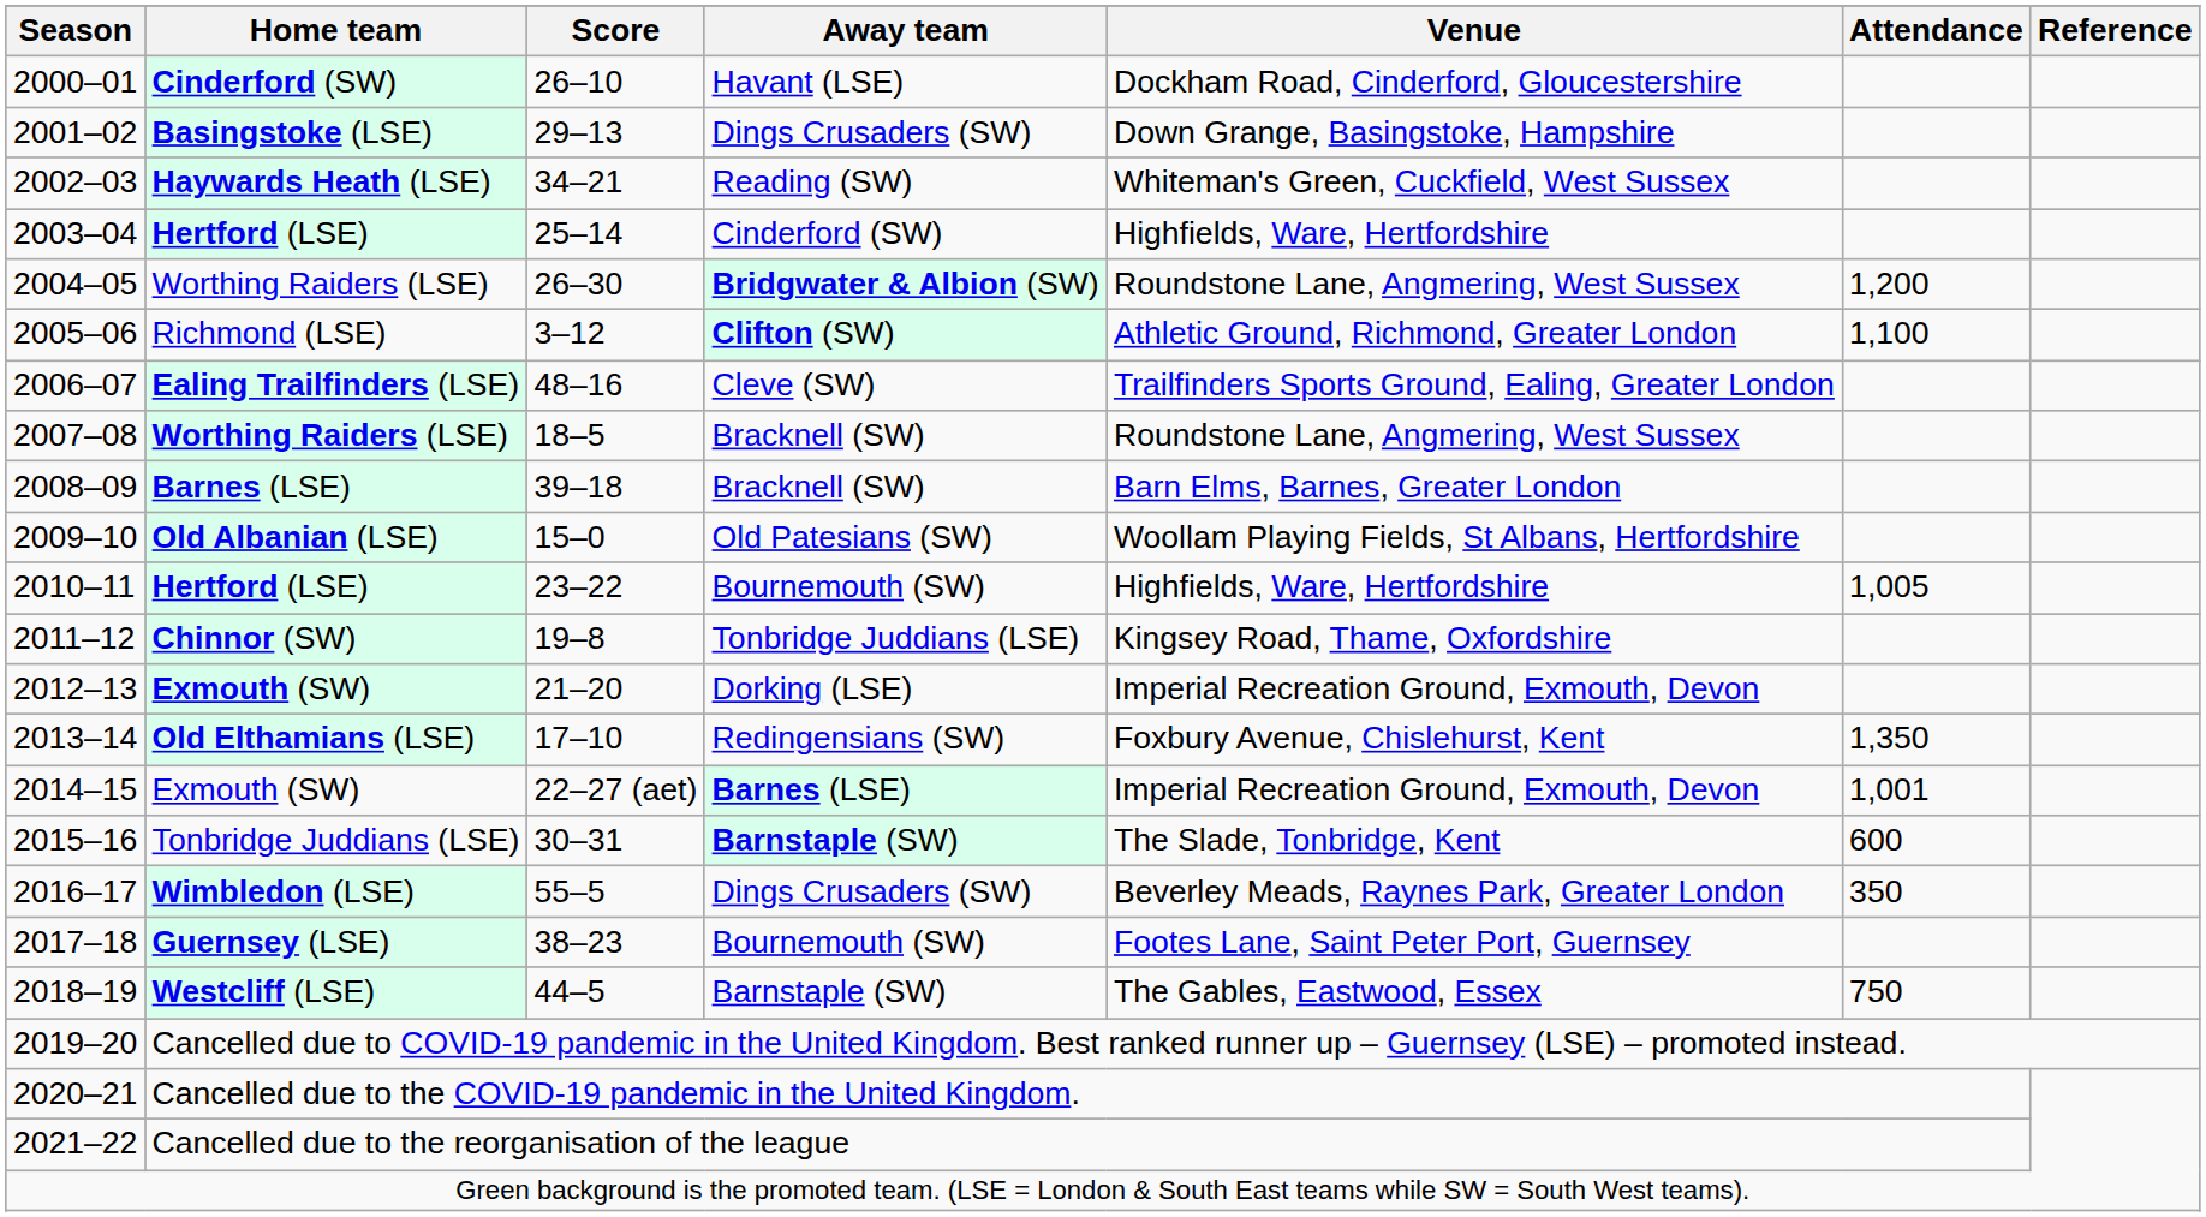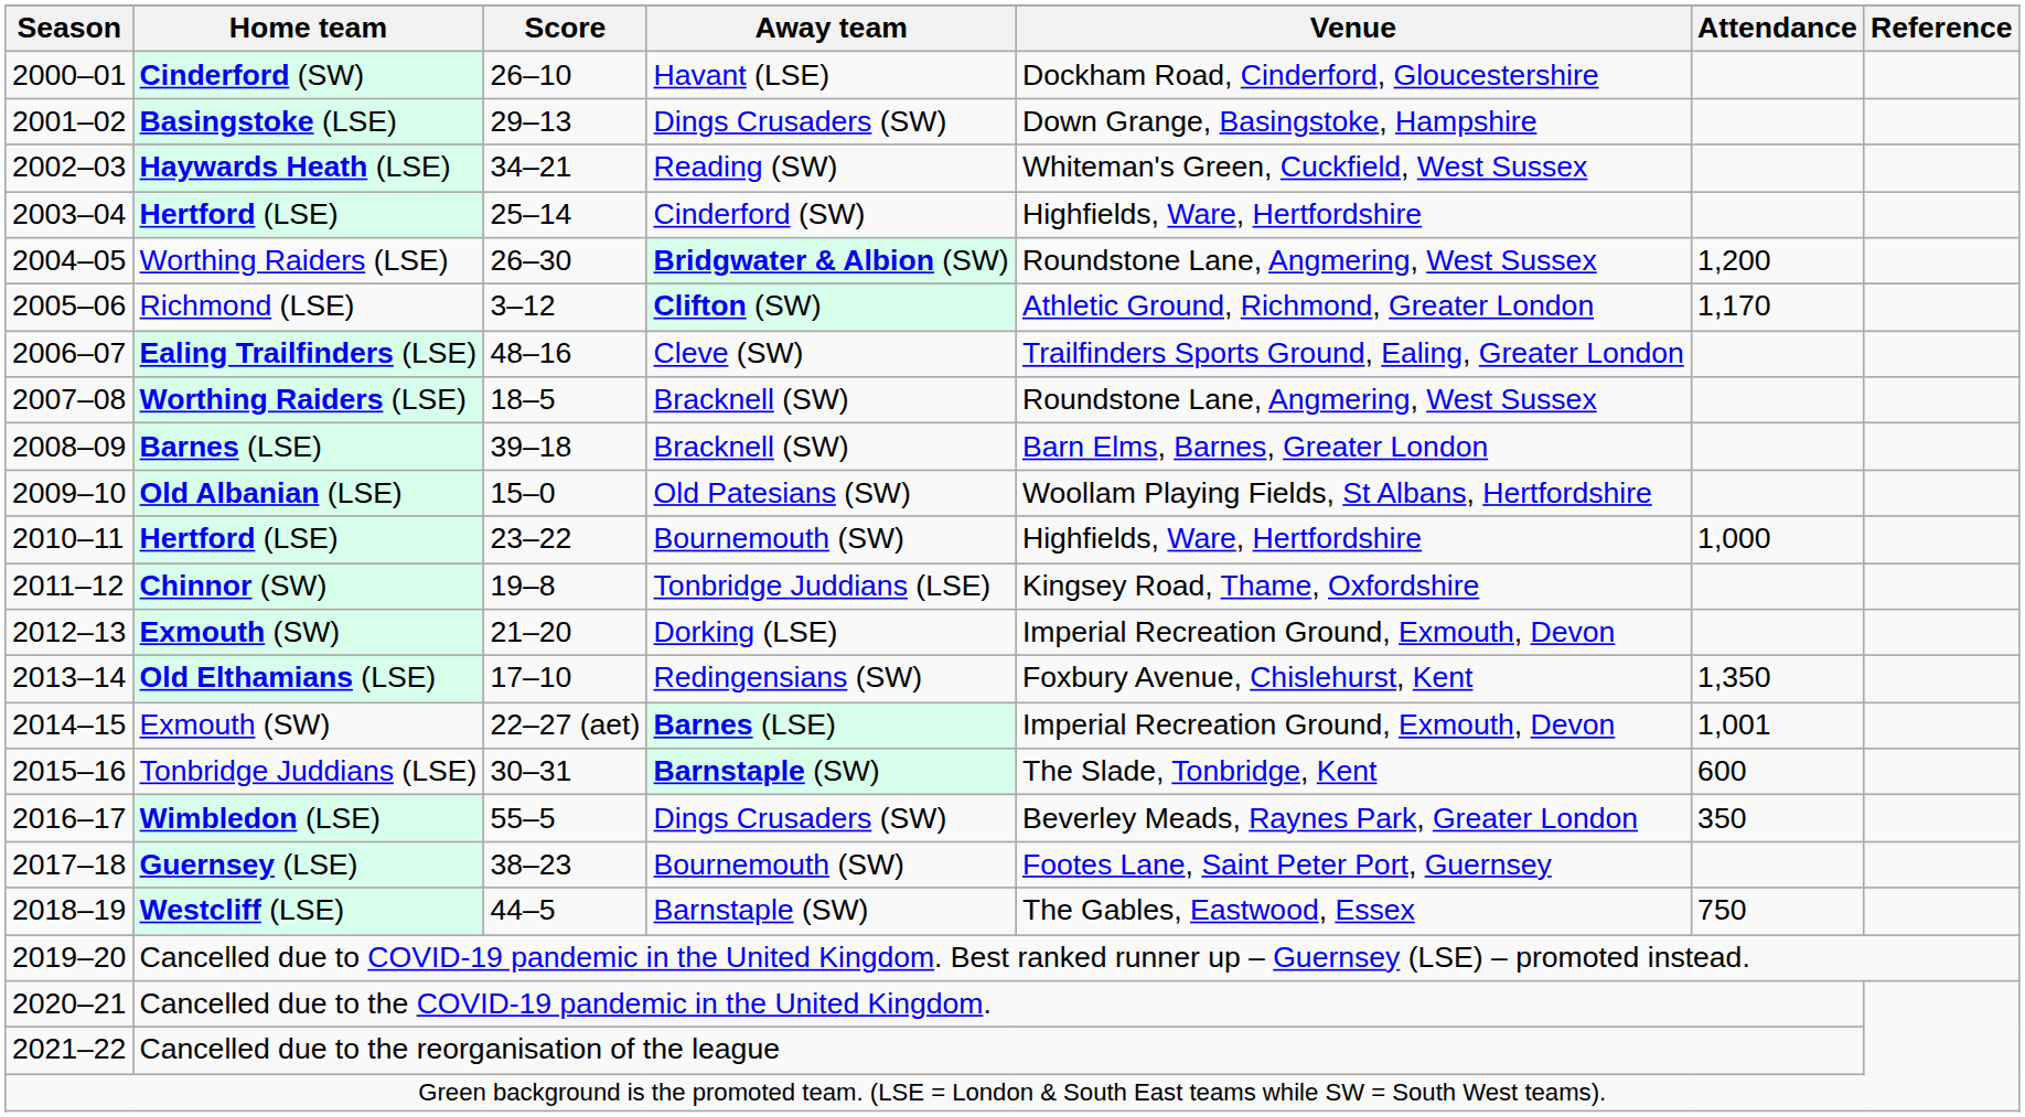2005–06 | Attendance: 1,100 -> 1,170
2010–11 | Attendance: 1,005 -> 1,000
